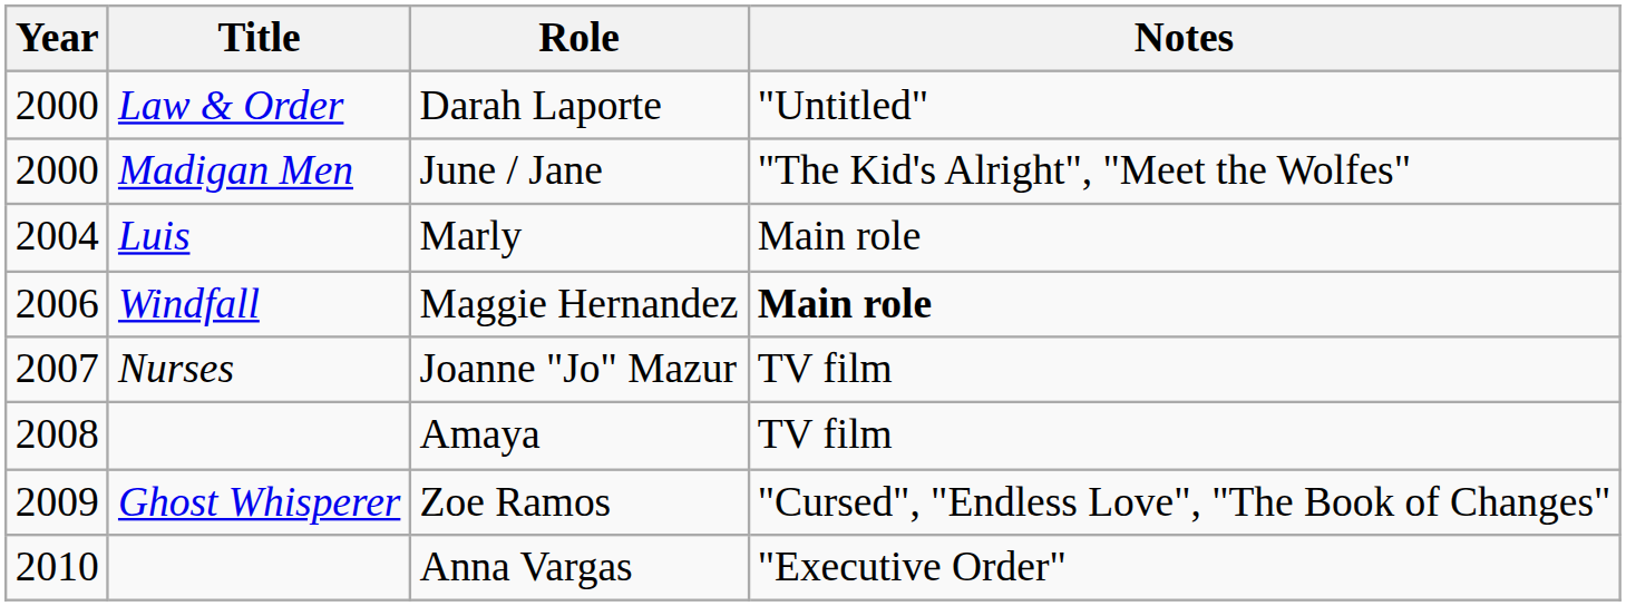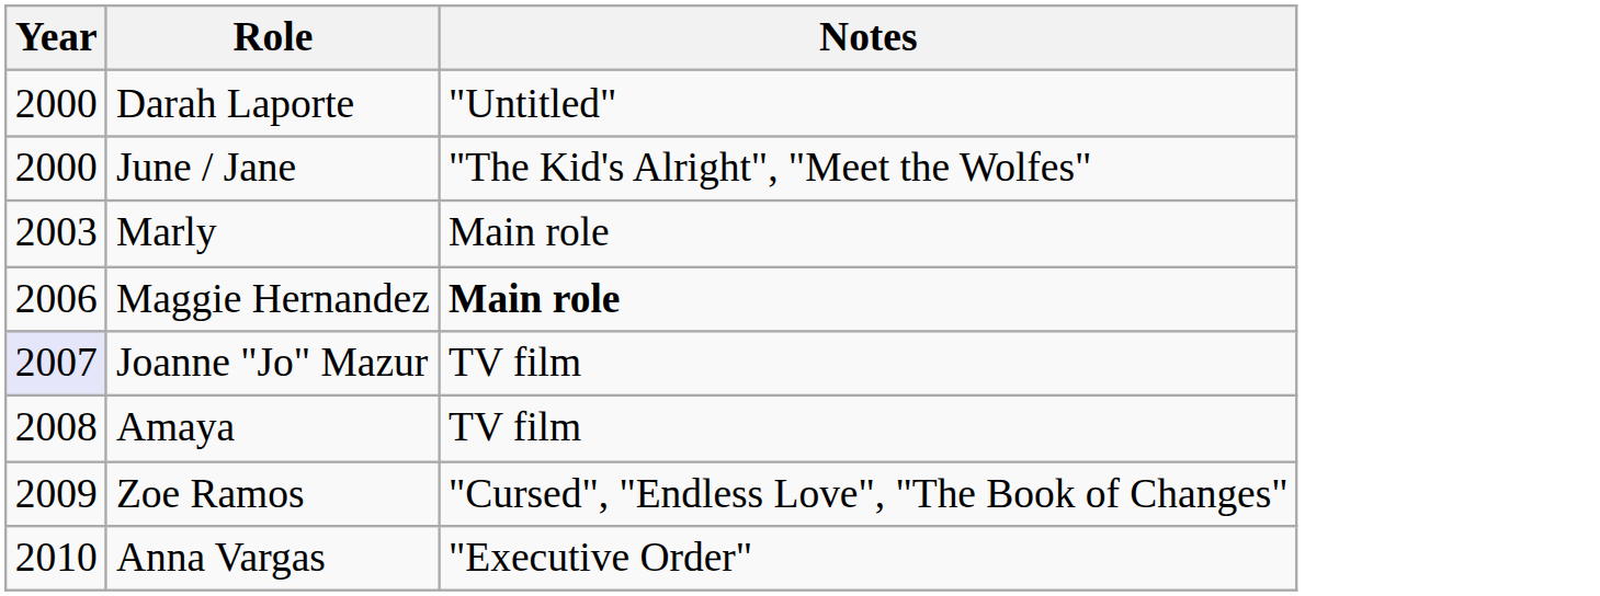- column: Title | Law & Order | Madigan Men | Luis | Windfall | Nurses | Ghost Whisperer
Marly | Year: 2004 -> 2003
Joanne "Jo" Mazur | Year: no background -> lavender background
